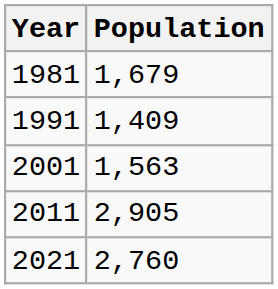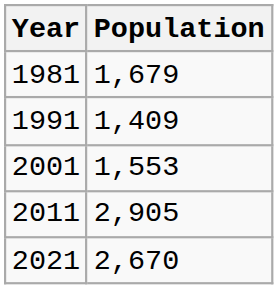2001 | Population: 1,563 -> 1,553
2021 | Population: 2,760 -> 2,670
